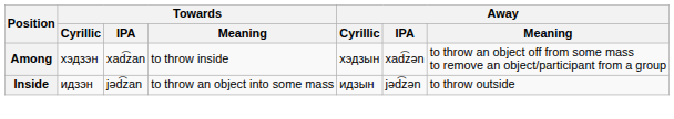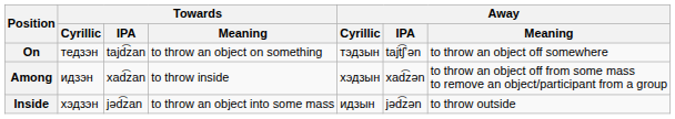+ row: On | тедзэн | tajd͡zan | to throw an object on something | тэдзын | tajt͡ʃʼən | to throw an object off somewhere
Among | Towards / Cyrillic: хэдзэн -> идзэн
Inside | Towards / Cyrillic: идзэн -> хэдзэн
